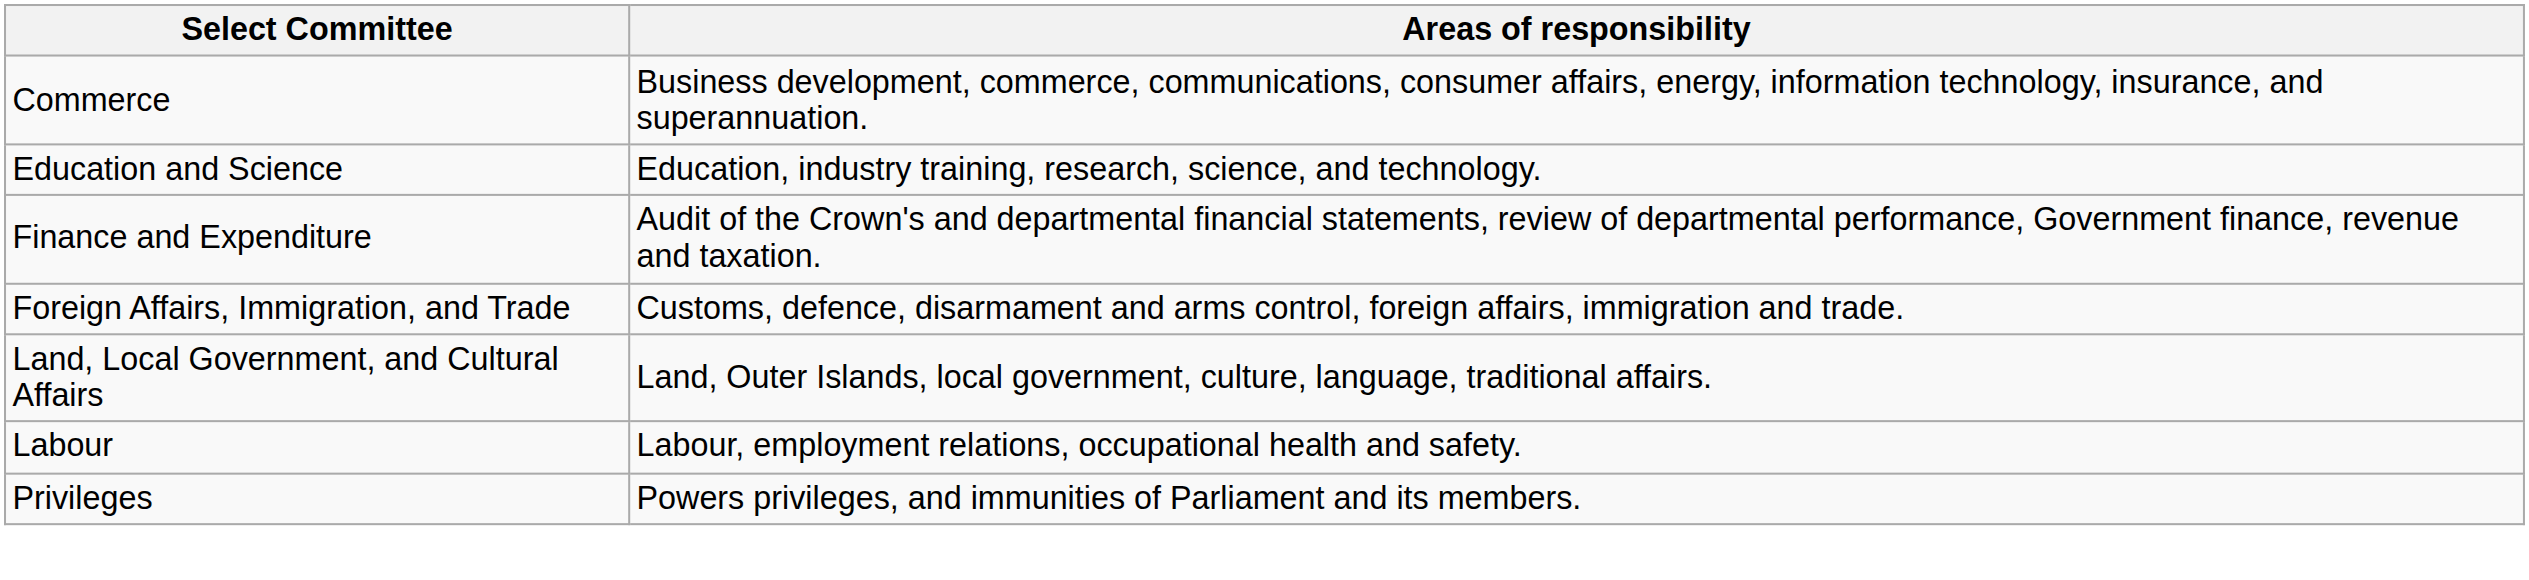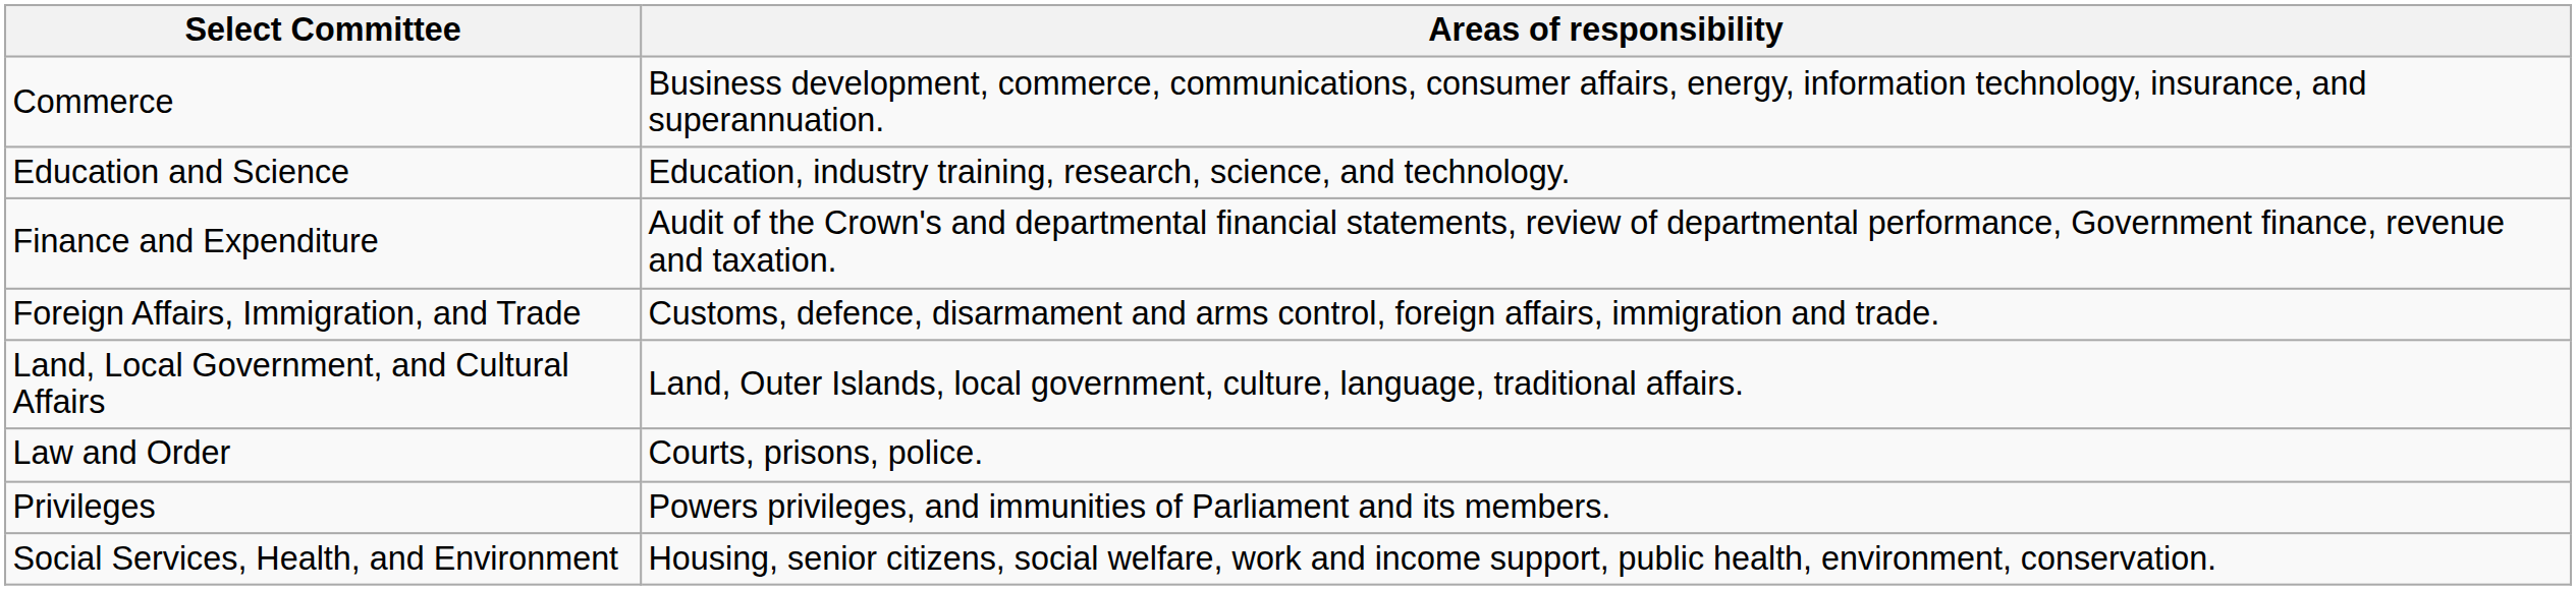+ row: Law and Order | Courts, prisons, police.
- row: Labour | Labour, employment relations, occupational health and safety.
+ row: Social Services, Health, and Environment | Housing, senior citizens, social welfare, work and income support, public health, environment, conservation.
